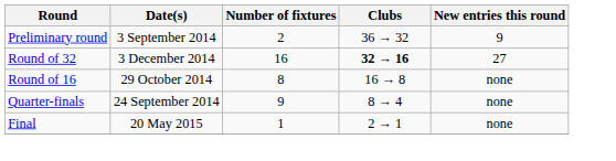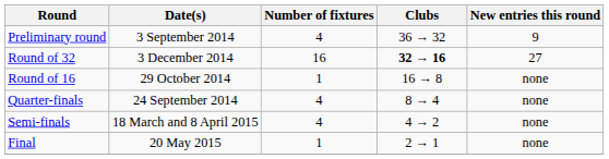Preliminary round | Number of fixtures: 2 -> 4
Round of 16 | Number of fixtures: 8 -> 1
Quarter-finals | Number of fixtures: 9 -> 4
+ row: Semi-finals | 18 March and 8 April 2015 | 4 | 4 → 2 | none
